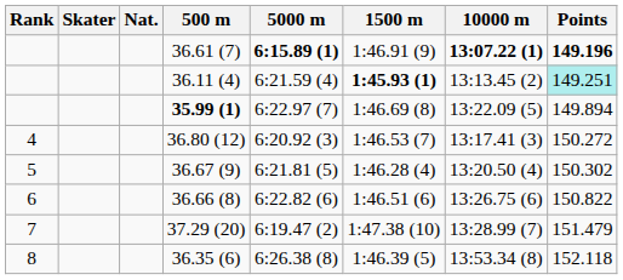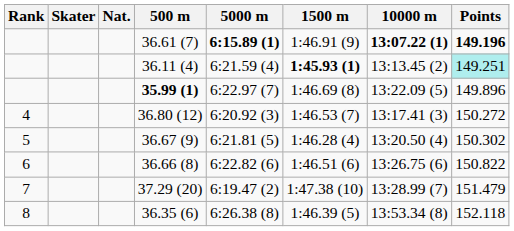35.99 (1) | Points: 149.894 -> 149.896
